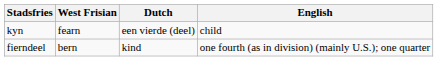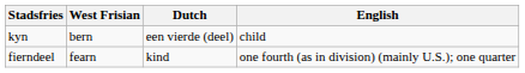kyn | West Frisian: fearn -> bern
fierndeel | West Frisian: bern -> fearn
